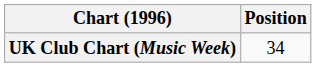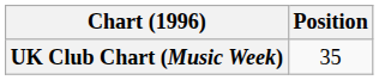UK Club Chart (Music Week) | Position: 34 -> 35
